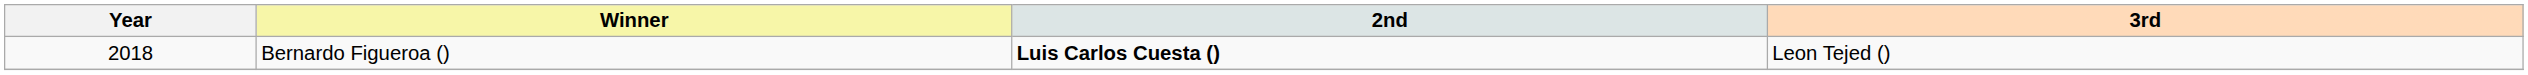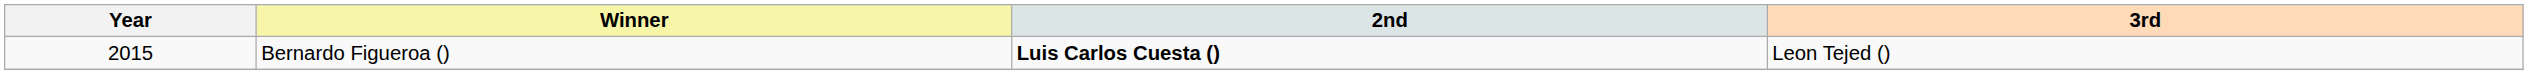Bernardo Figueroa () | Year: 2018 -> 2015
